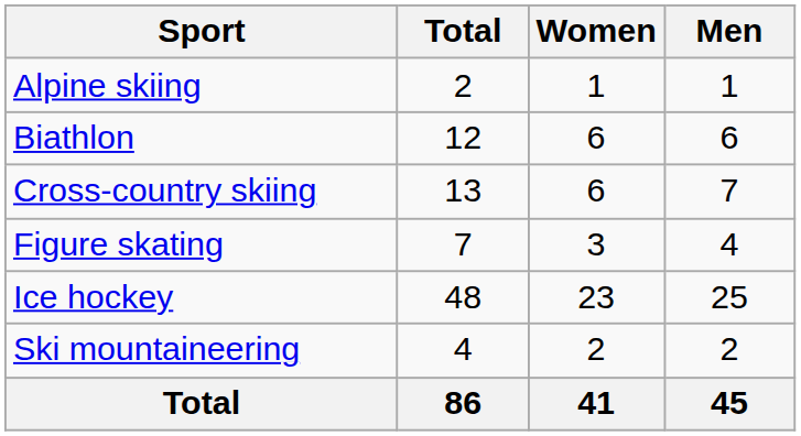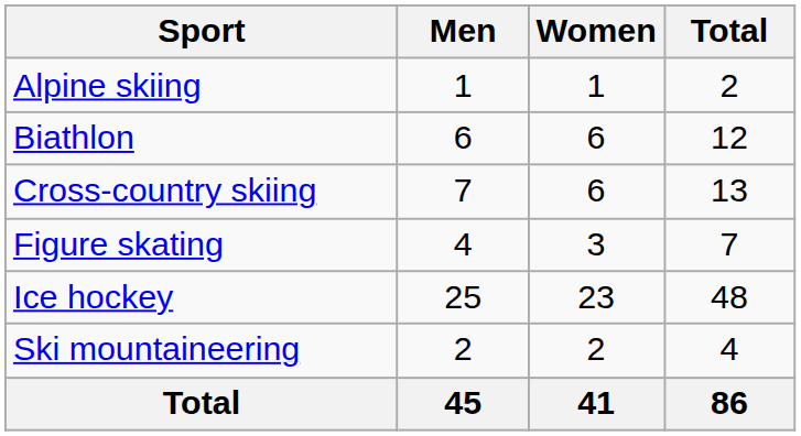columns swapped: Men <-> Total
